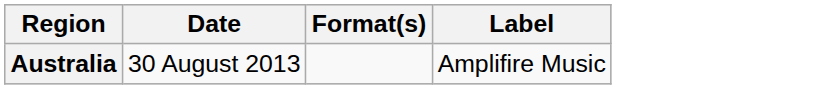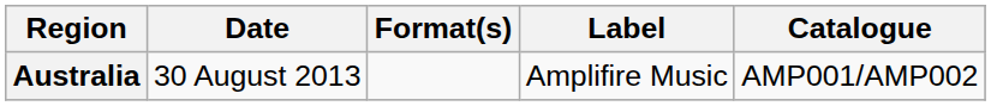+ column: Catalogue | AMP001/AMP002
